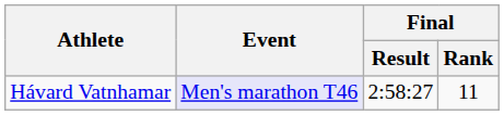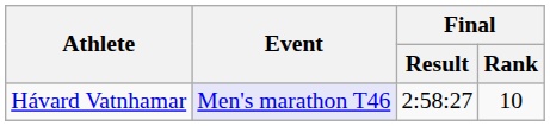Hávard Vatnhamar | Final / Rank: 11 -> 10
